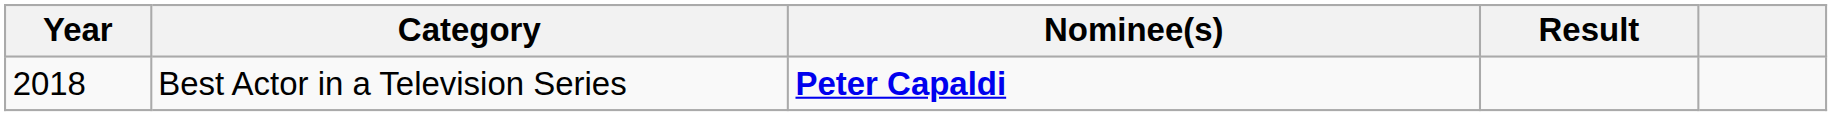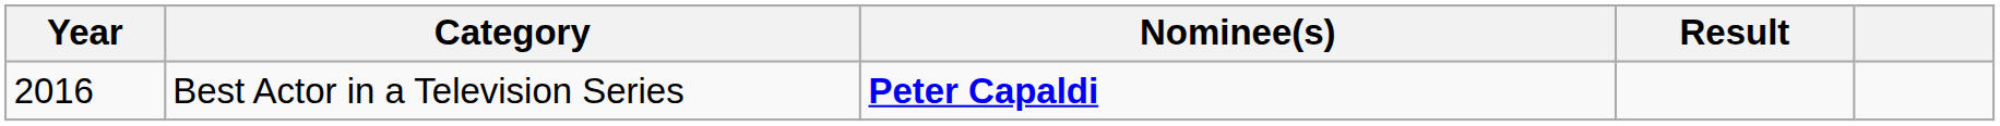Best Actor in a Television Series | Year: 2018 -> 2016
